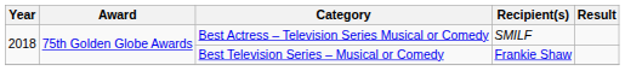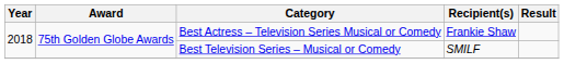Best Actress – Television Series Musical or Comedy | Recipient(s): SMILF -> Frankie Shaw
Best Television Series – Musical or Comedy | Recipient(s): Frankie Shaw -> SMILF
